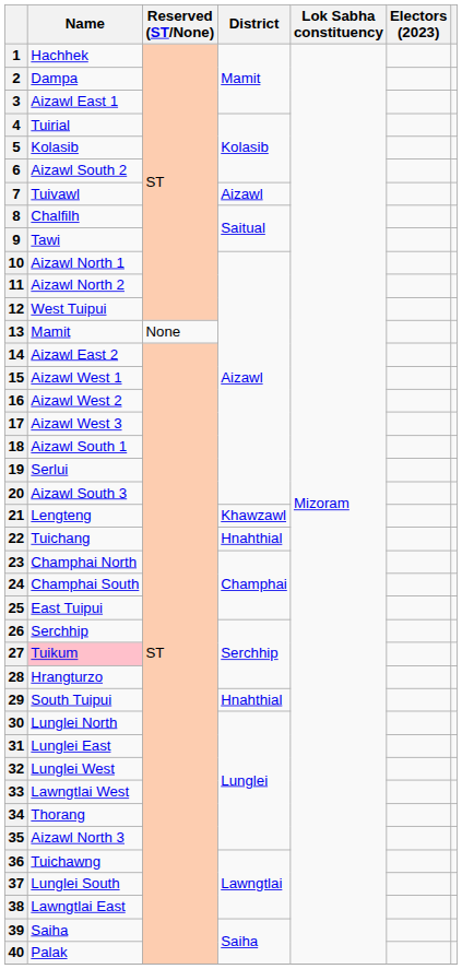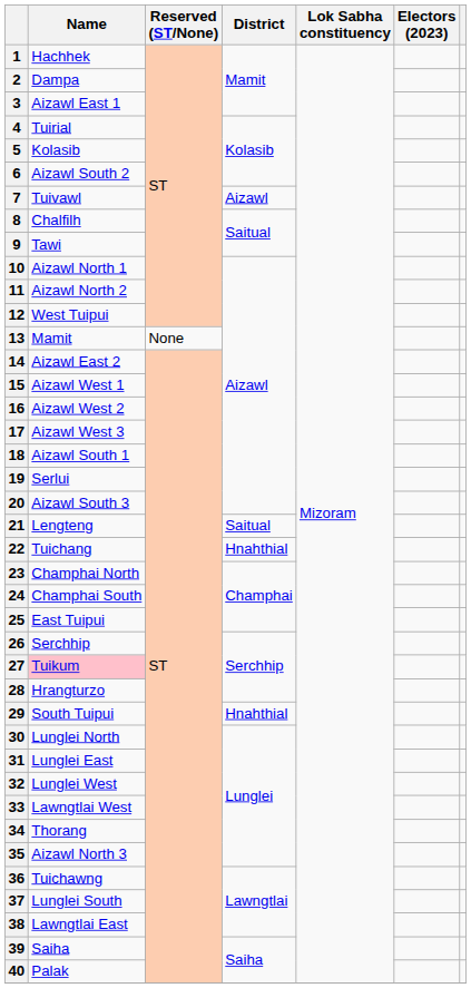21 | District: Khawzawl -> Saitual
